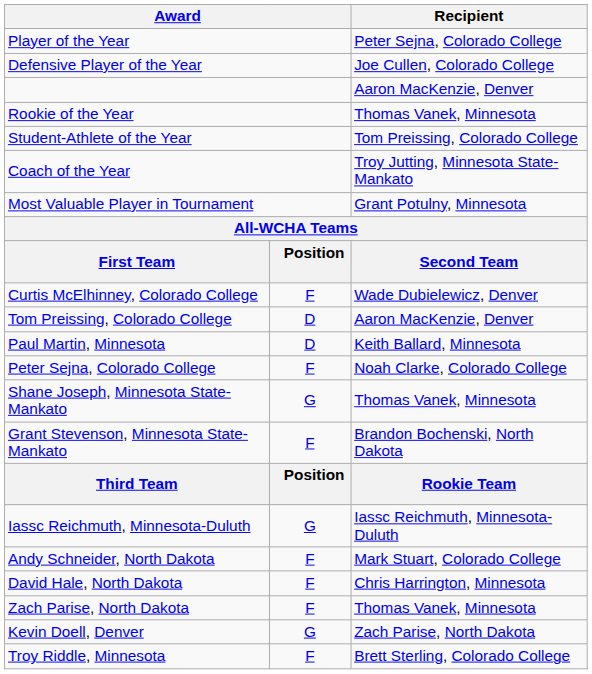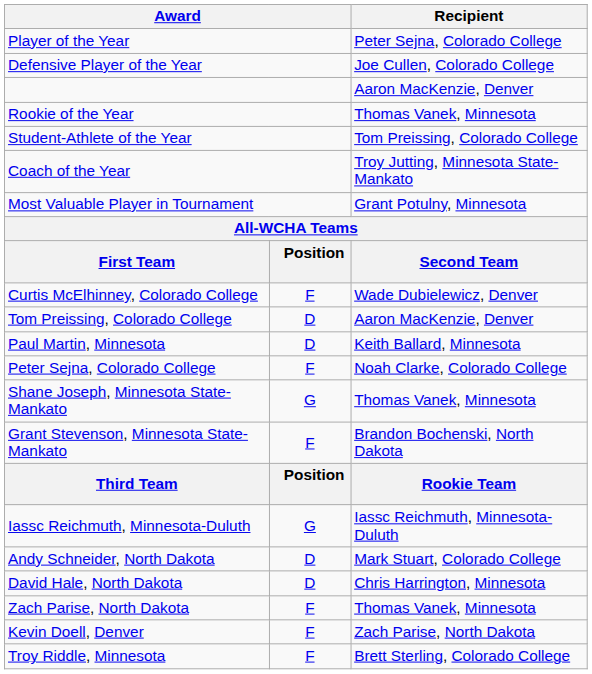Andy Schneider, North Dakota | column 2: F -> D
David Hale, North Dakota | column 2: F -> D
Kevin Doell, Denver | column 2: G -> F
